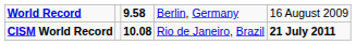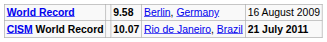CISM World Record | column 3: 10.08 -> 10.07
